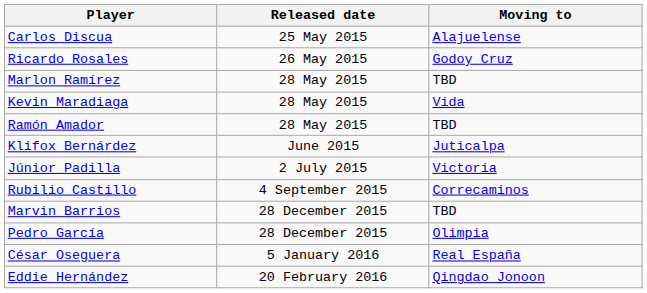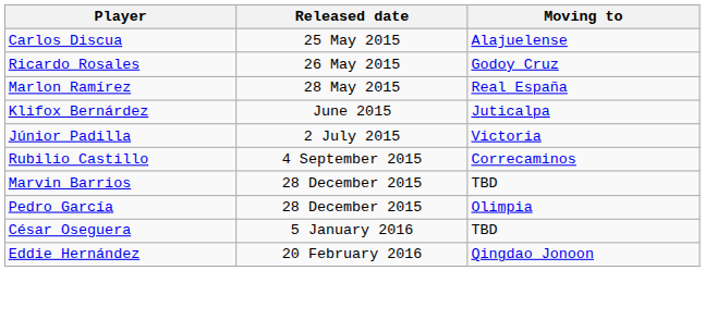Marlon Ramírez | Moving to: TBD -> Real España
- row: Kevin Maradiaga | 28 May 2015 | Vida
- row: Ramón Amador | 28 May 2015 | TBD
César Oseguera | Moving to: Real España -> TBD
